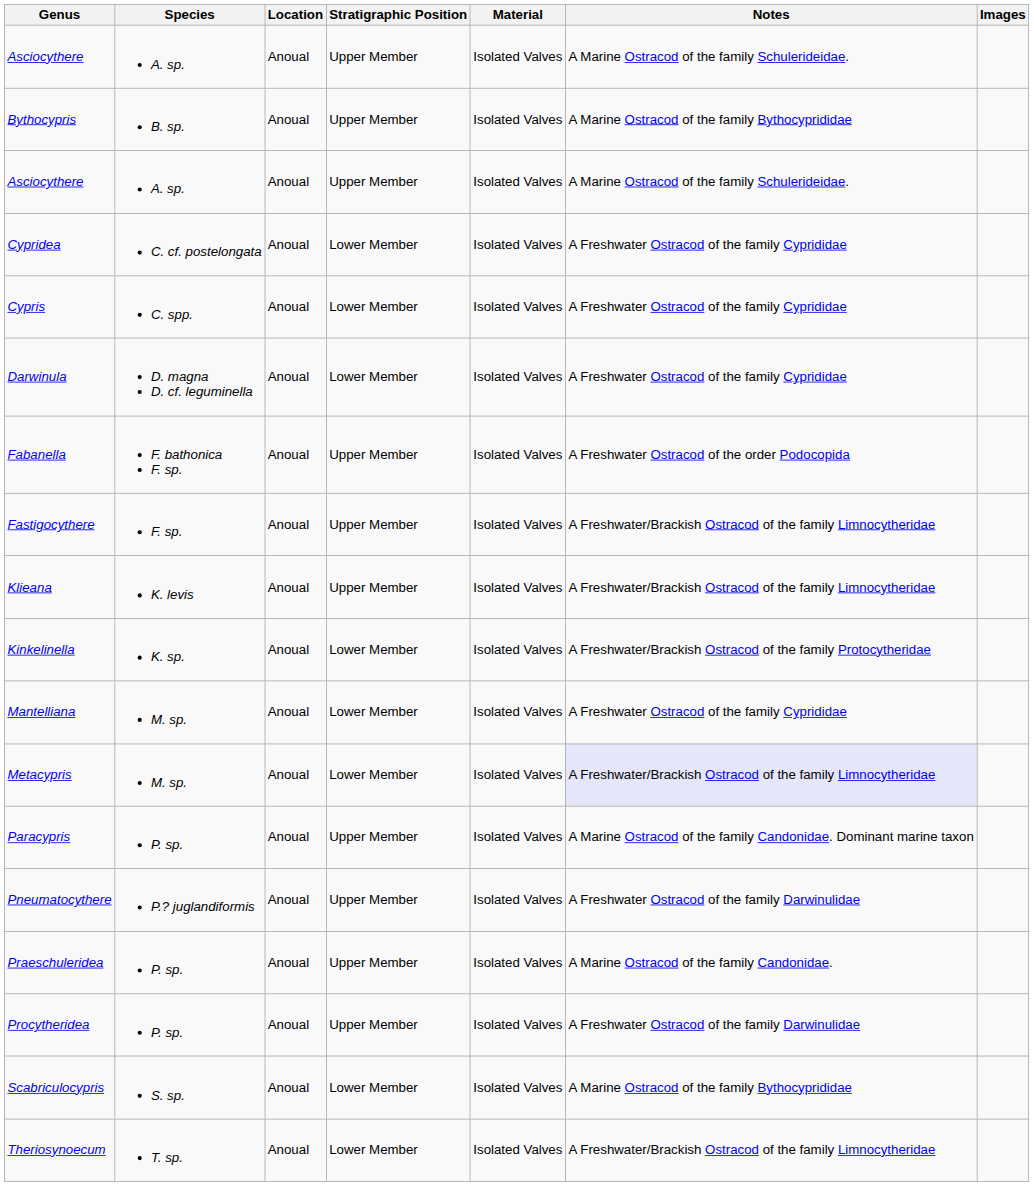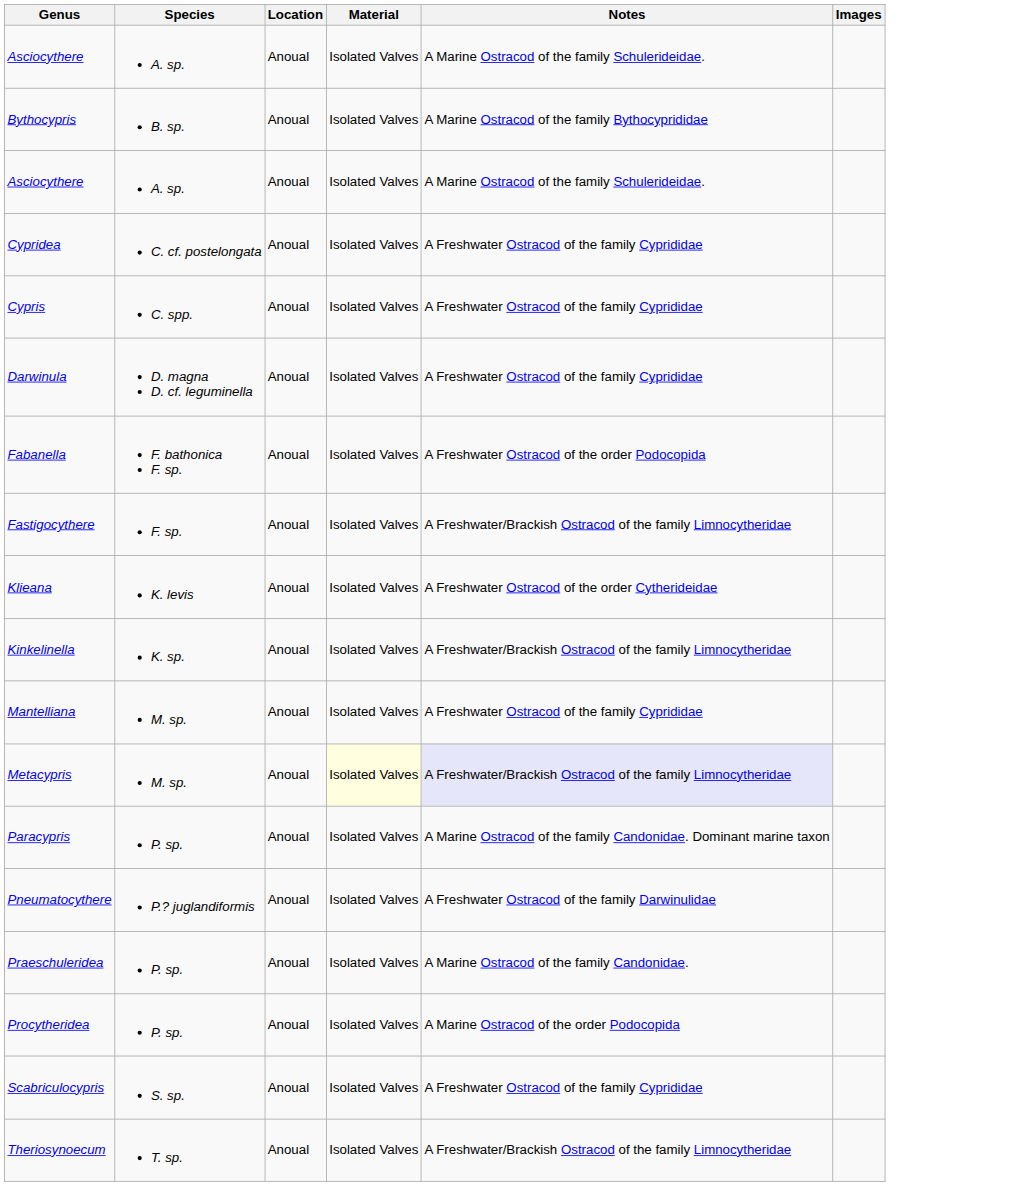- column: Stratigraphic Position | Upper Member | Upper Member | Upper Member | Lower Member | Lower Member | Lower Member | Upper Member | Upper Member | Upper Member | Lower Member | Lower Member | Lower Member | Upper Member | Upper Member | Upper Member | Upper Member | Lower Member | Lower Member
Klieana | Notes: A Freshwater/Brackish Ostracod of the family Limnocytheridae -> A Freshwater Ostracod of the order Cytherideidae
Kinkelinella | Notes: A Freshwater/Brackish Ostracod of the family Protocytheridae -> A Freshwater/Brackish Ostracod of the family Limnocytheridae
Metacypris | Material: no background -> lightyellow background
Procytheridea | Notes: A Freshwater Ostracod of the family Darwinulidae -> A Marine Ostracod of the order Podocopida
Scabriculocypris | Notes: A Marine Ostracod of the family Bythocyprididae -> A Freshwater Ostracod of the family Cyprididae
